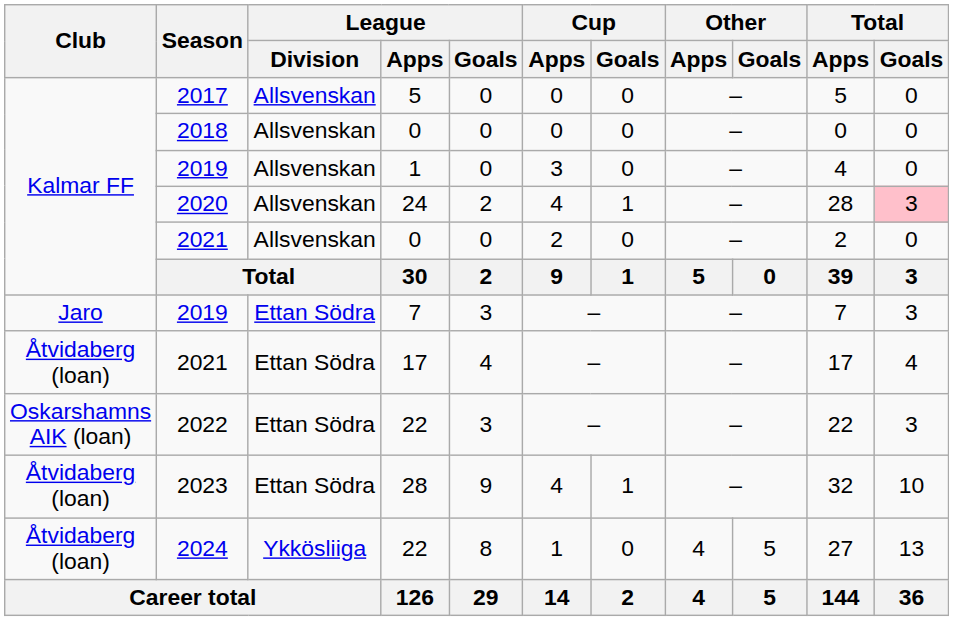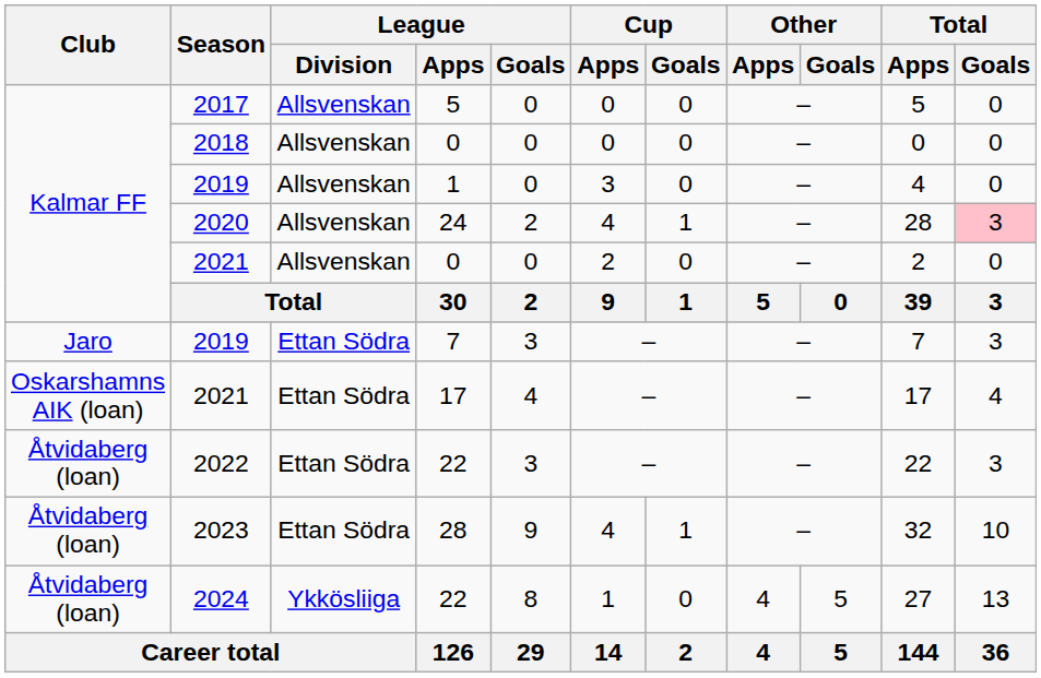2021 / 17 | Club: Åtvidaberg (loan) -> Oskarshamns AIK (loan)
2022 | Club: Oskarshamns AIK (loan) -> Åtvidaberg (loan)
